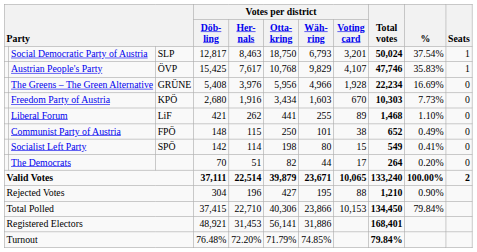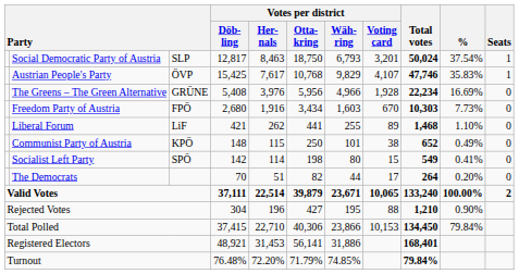Freedom Party of Austria | column 3: KPÖ -> FPÖ
Communist Party of Austria | column 3: FPÖ -> KPÖ
